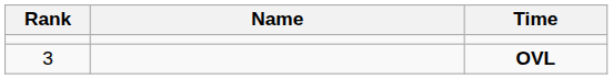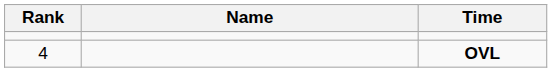OVL | Rank: 3 -> 4
